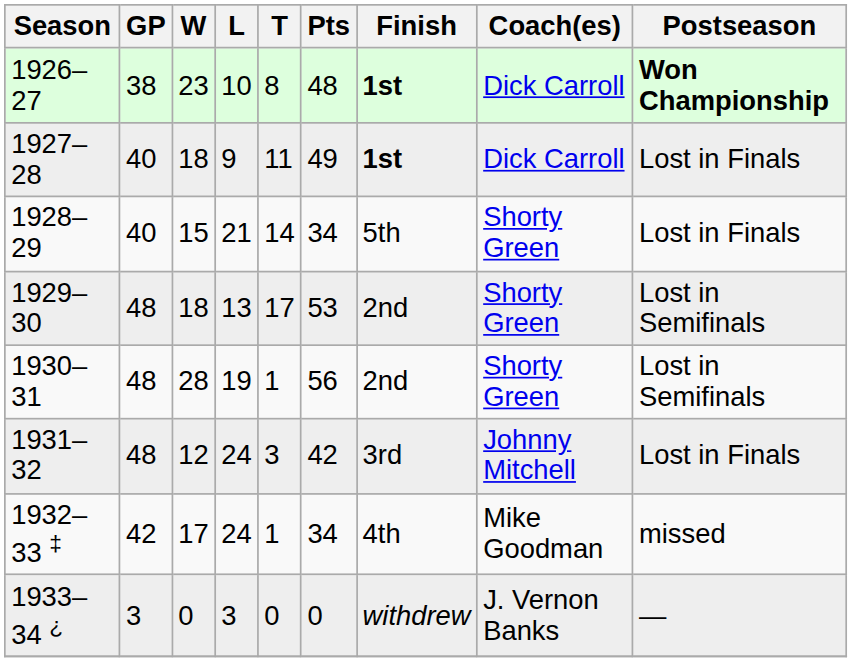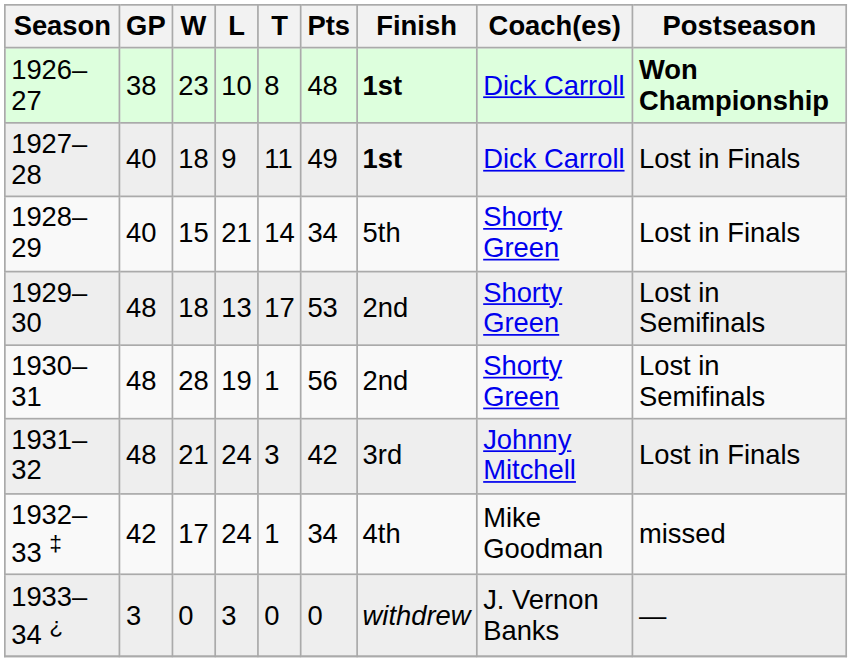1931–32 | W: 12 -> 21
